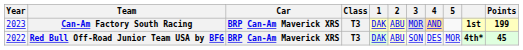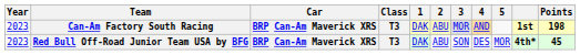Can-Am Factory South Racing | Points: 199 -> 198
Red Bull Off-Road Junior Team USA by BFG | Year: 2022 -> 2023
Red Bull Off-Road Junior Team USA by BFG | 2: lightyellow background -> no background
